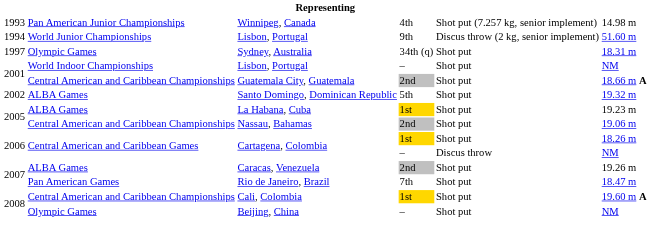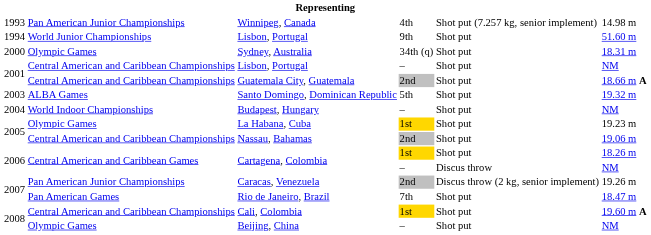Lisbon, Portugal / 9th | column 5: Discus throw (2 kg, senior implement) -> Shot put
Sydney, Australia | column 1: 1997 -> 2000
Lisbon, Portugal / – | column 2: World Indoor Championships -> Central American and Caribbean Championships
Santo Domingo, Dominican Republic | column 1: 2002 -> 2003
+ row: 2004 | World Indoor Championships | Budapest, Hungary | – | Shot put | NM
La Habana, Cuba | column 2: ALBA Games -> Olympic Games
Caracas, Venezuela | column 2: ALBA Games -> Pan American Junior Championships
Caracas, Venezuela | column 5: Shot put -> Discus throw (2 kg, senior implement)
